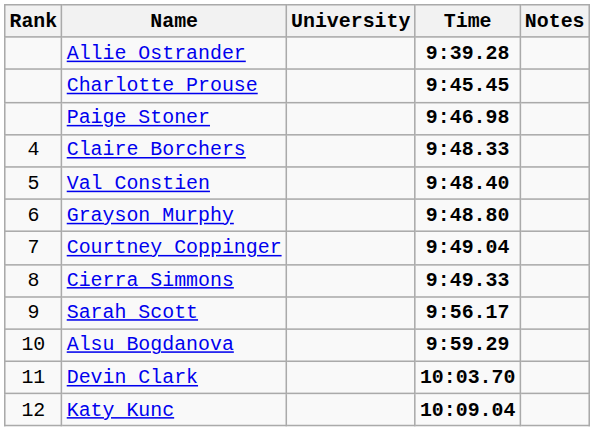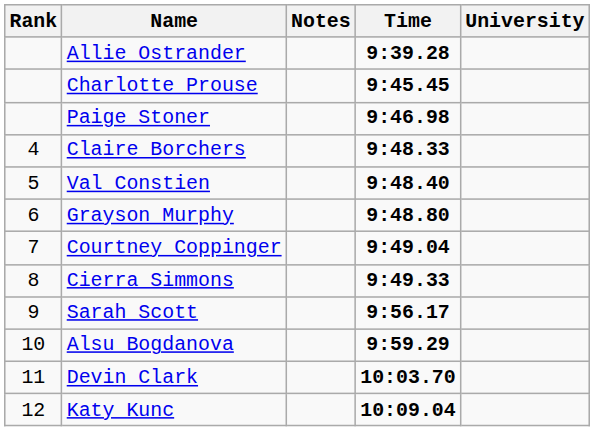columns swapped: University <-> Notes
